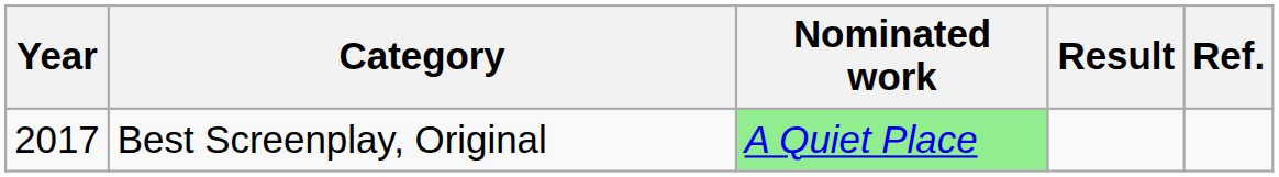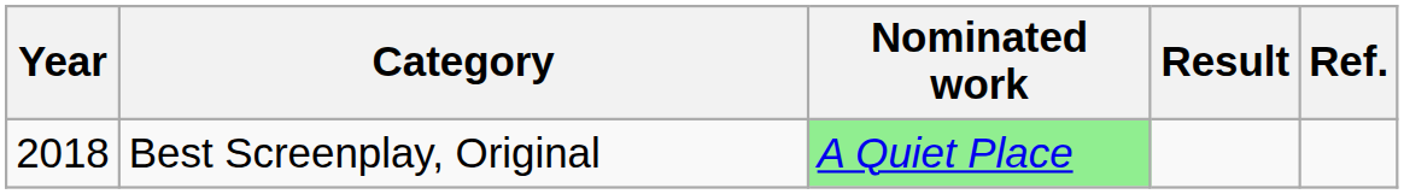Best Screenplay, Original | Year: 2017 -> 2018
